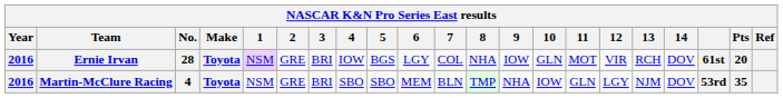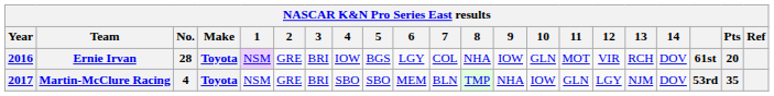Martin-McClure Racing | Year: 2016 -> 2017
